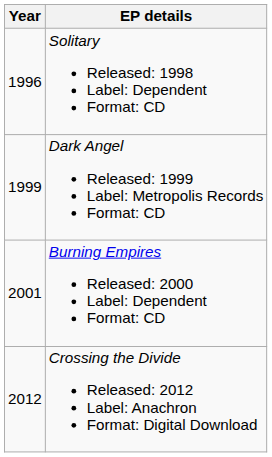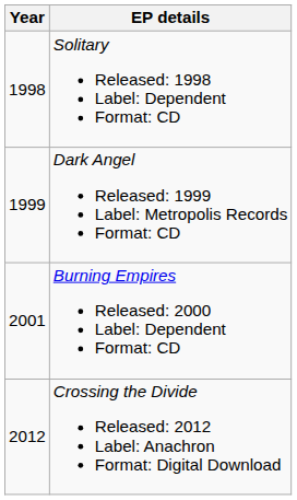Solitary Released: 1998 Label: Dependent Format: CD | Year: 1996 -> 1998
